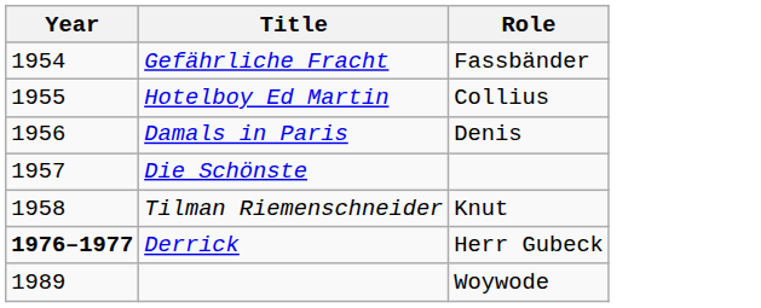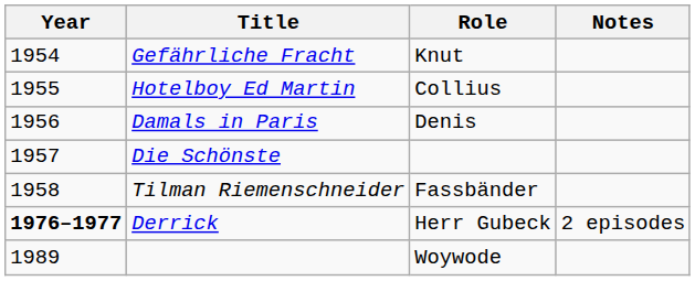+ column: Notes | 2 episodes
Gefährliche Fracht | Role: Fassbänder -> Knut
Tilman Riemenschneider | Role: Knut -> Fassbänder
